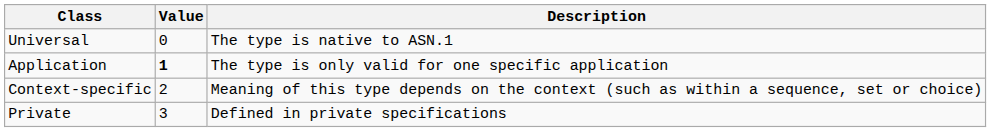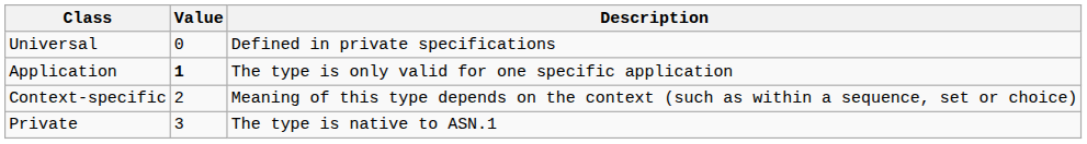Universal | Description: The type is native to ASN.1 -> Defined in private specifications
Private | Description: Defined in private specifications -> The type is native to ASN.1
